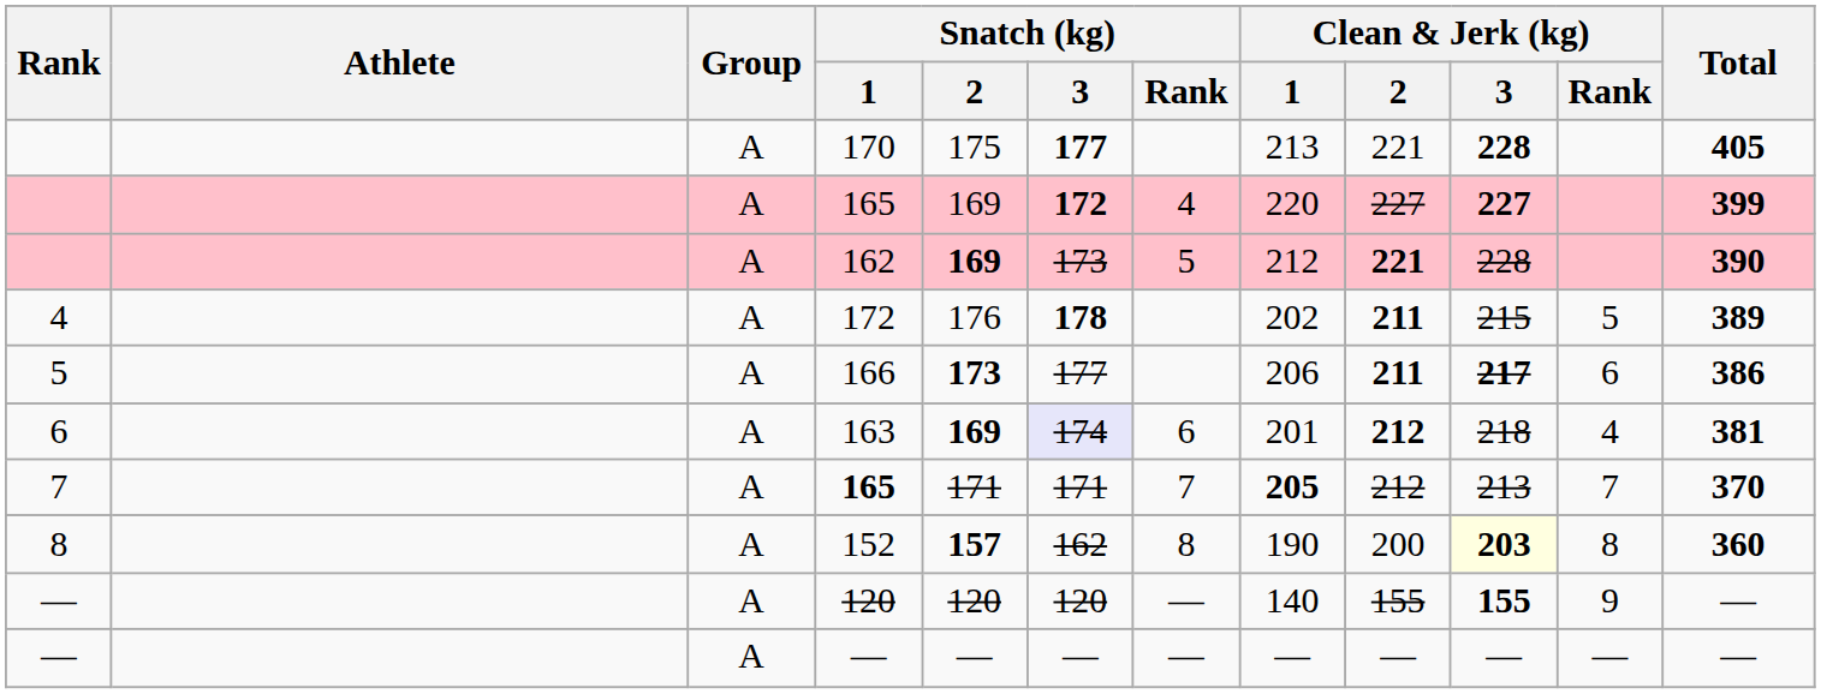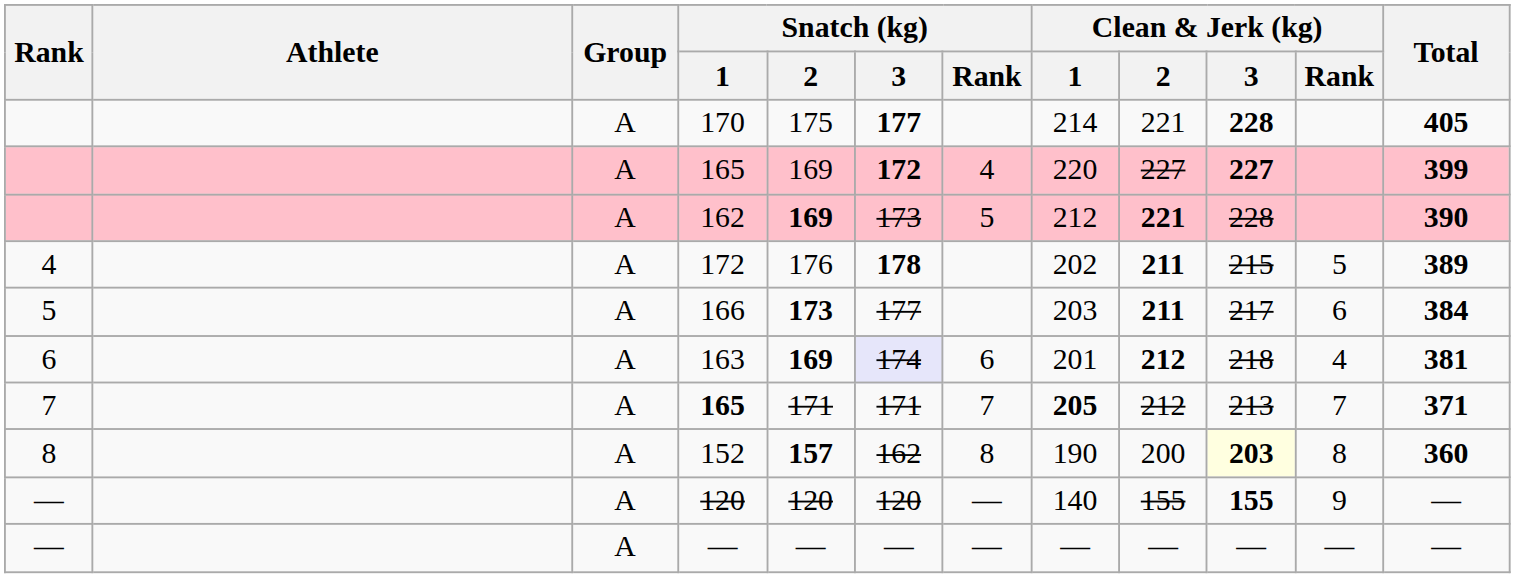170 | Clean & Jerk (kg) / 1: 213 -> 214
166 | Clean & Jerk (kg) / 1: 206 -> 203
166 | Clean & Jerk (kg) / 3: bold -> normal
166 | Total: 386 -> 384
7 / 165 | Total: 370 -> 371
